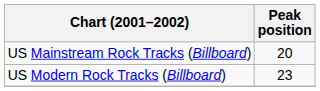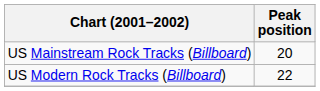US Modern Rock Tracks (Billboard) | Peak position: 23 -> 22
